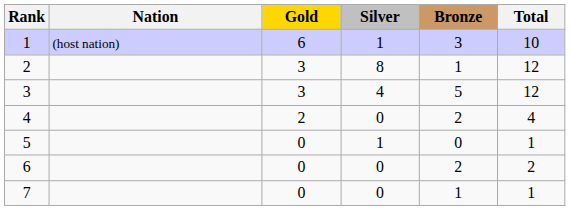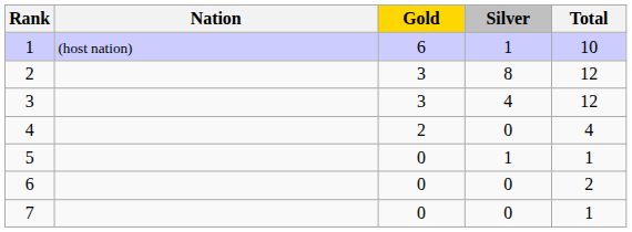- column: Bronze | 3 | 1 | 5 | 2 | 0 | 2 | 1
